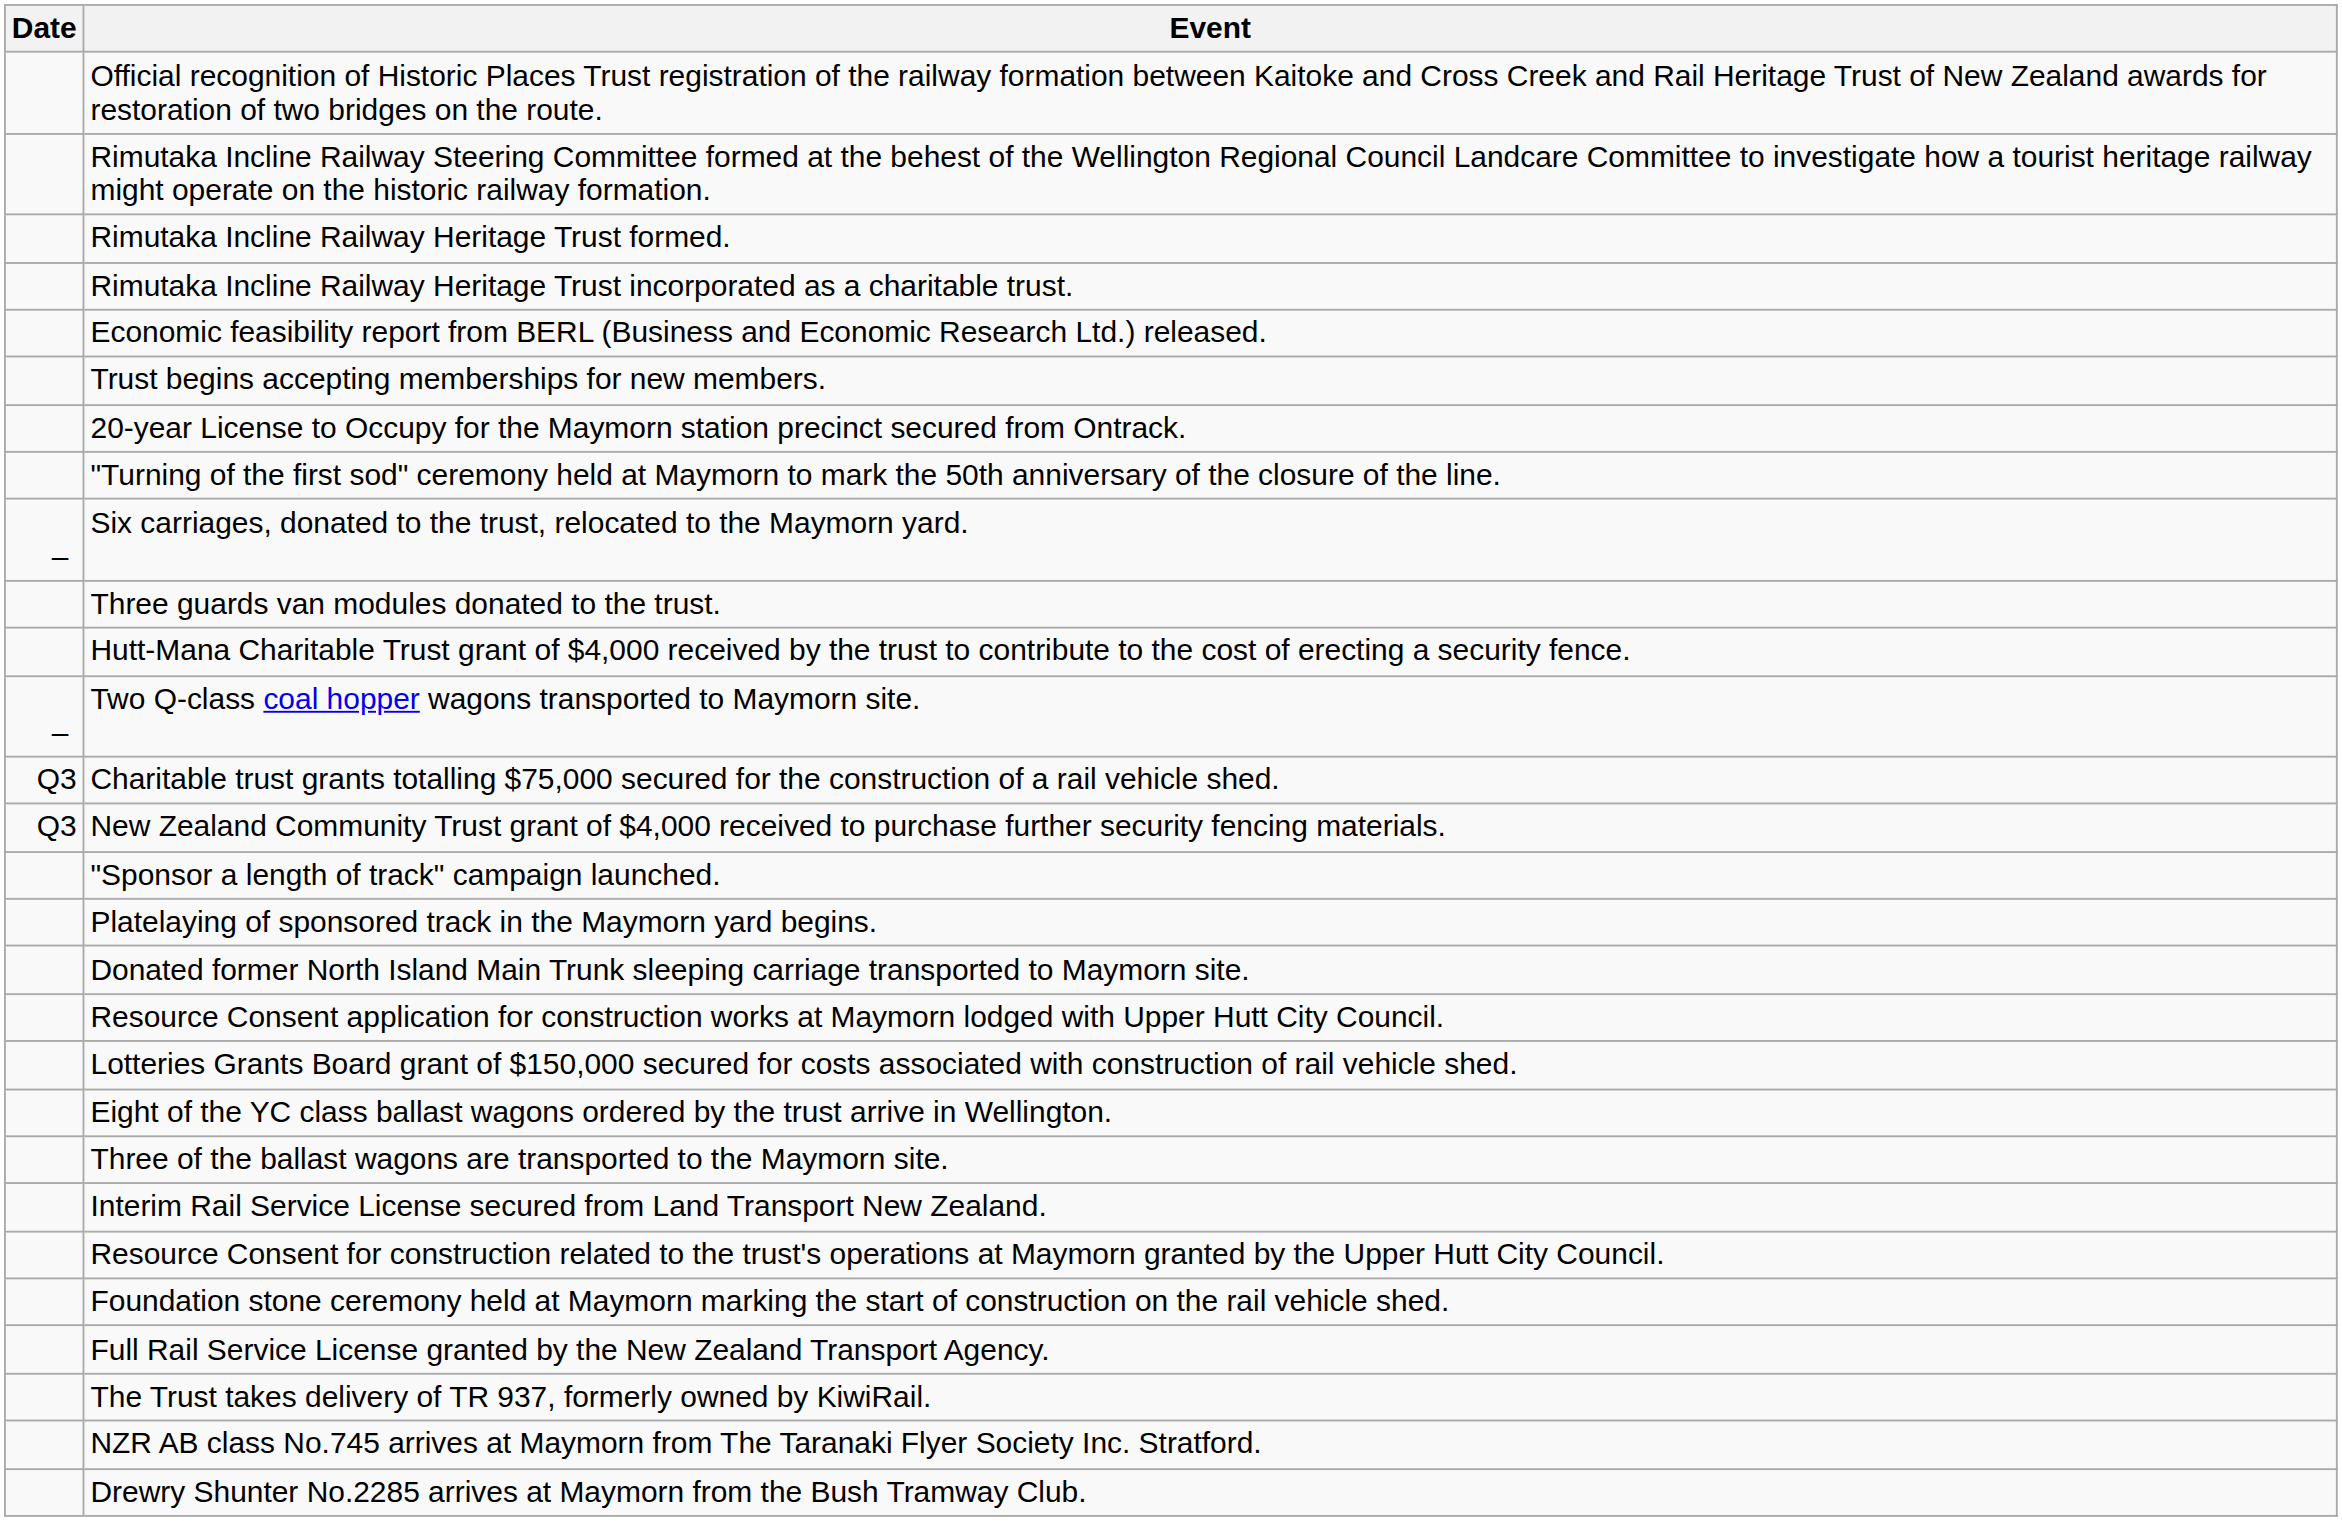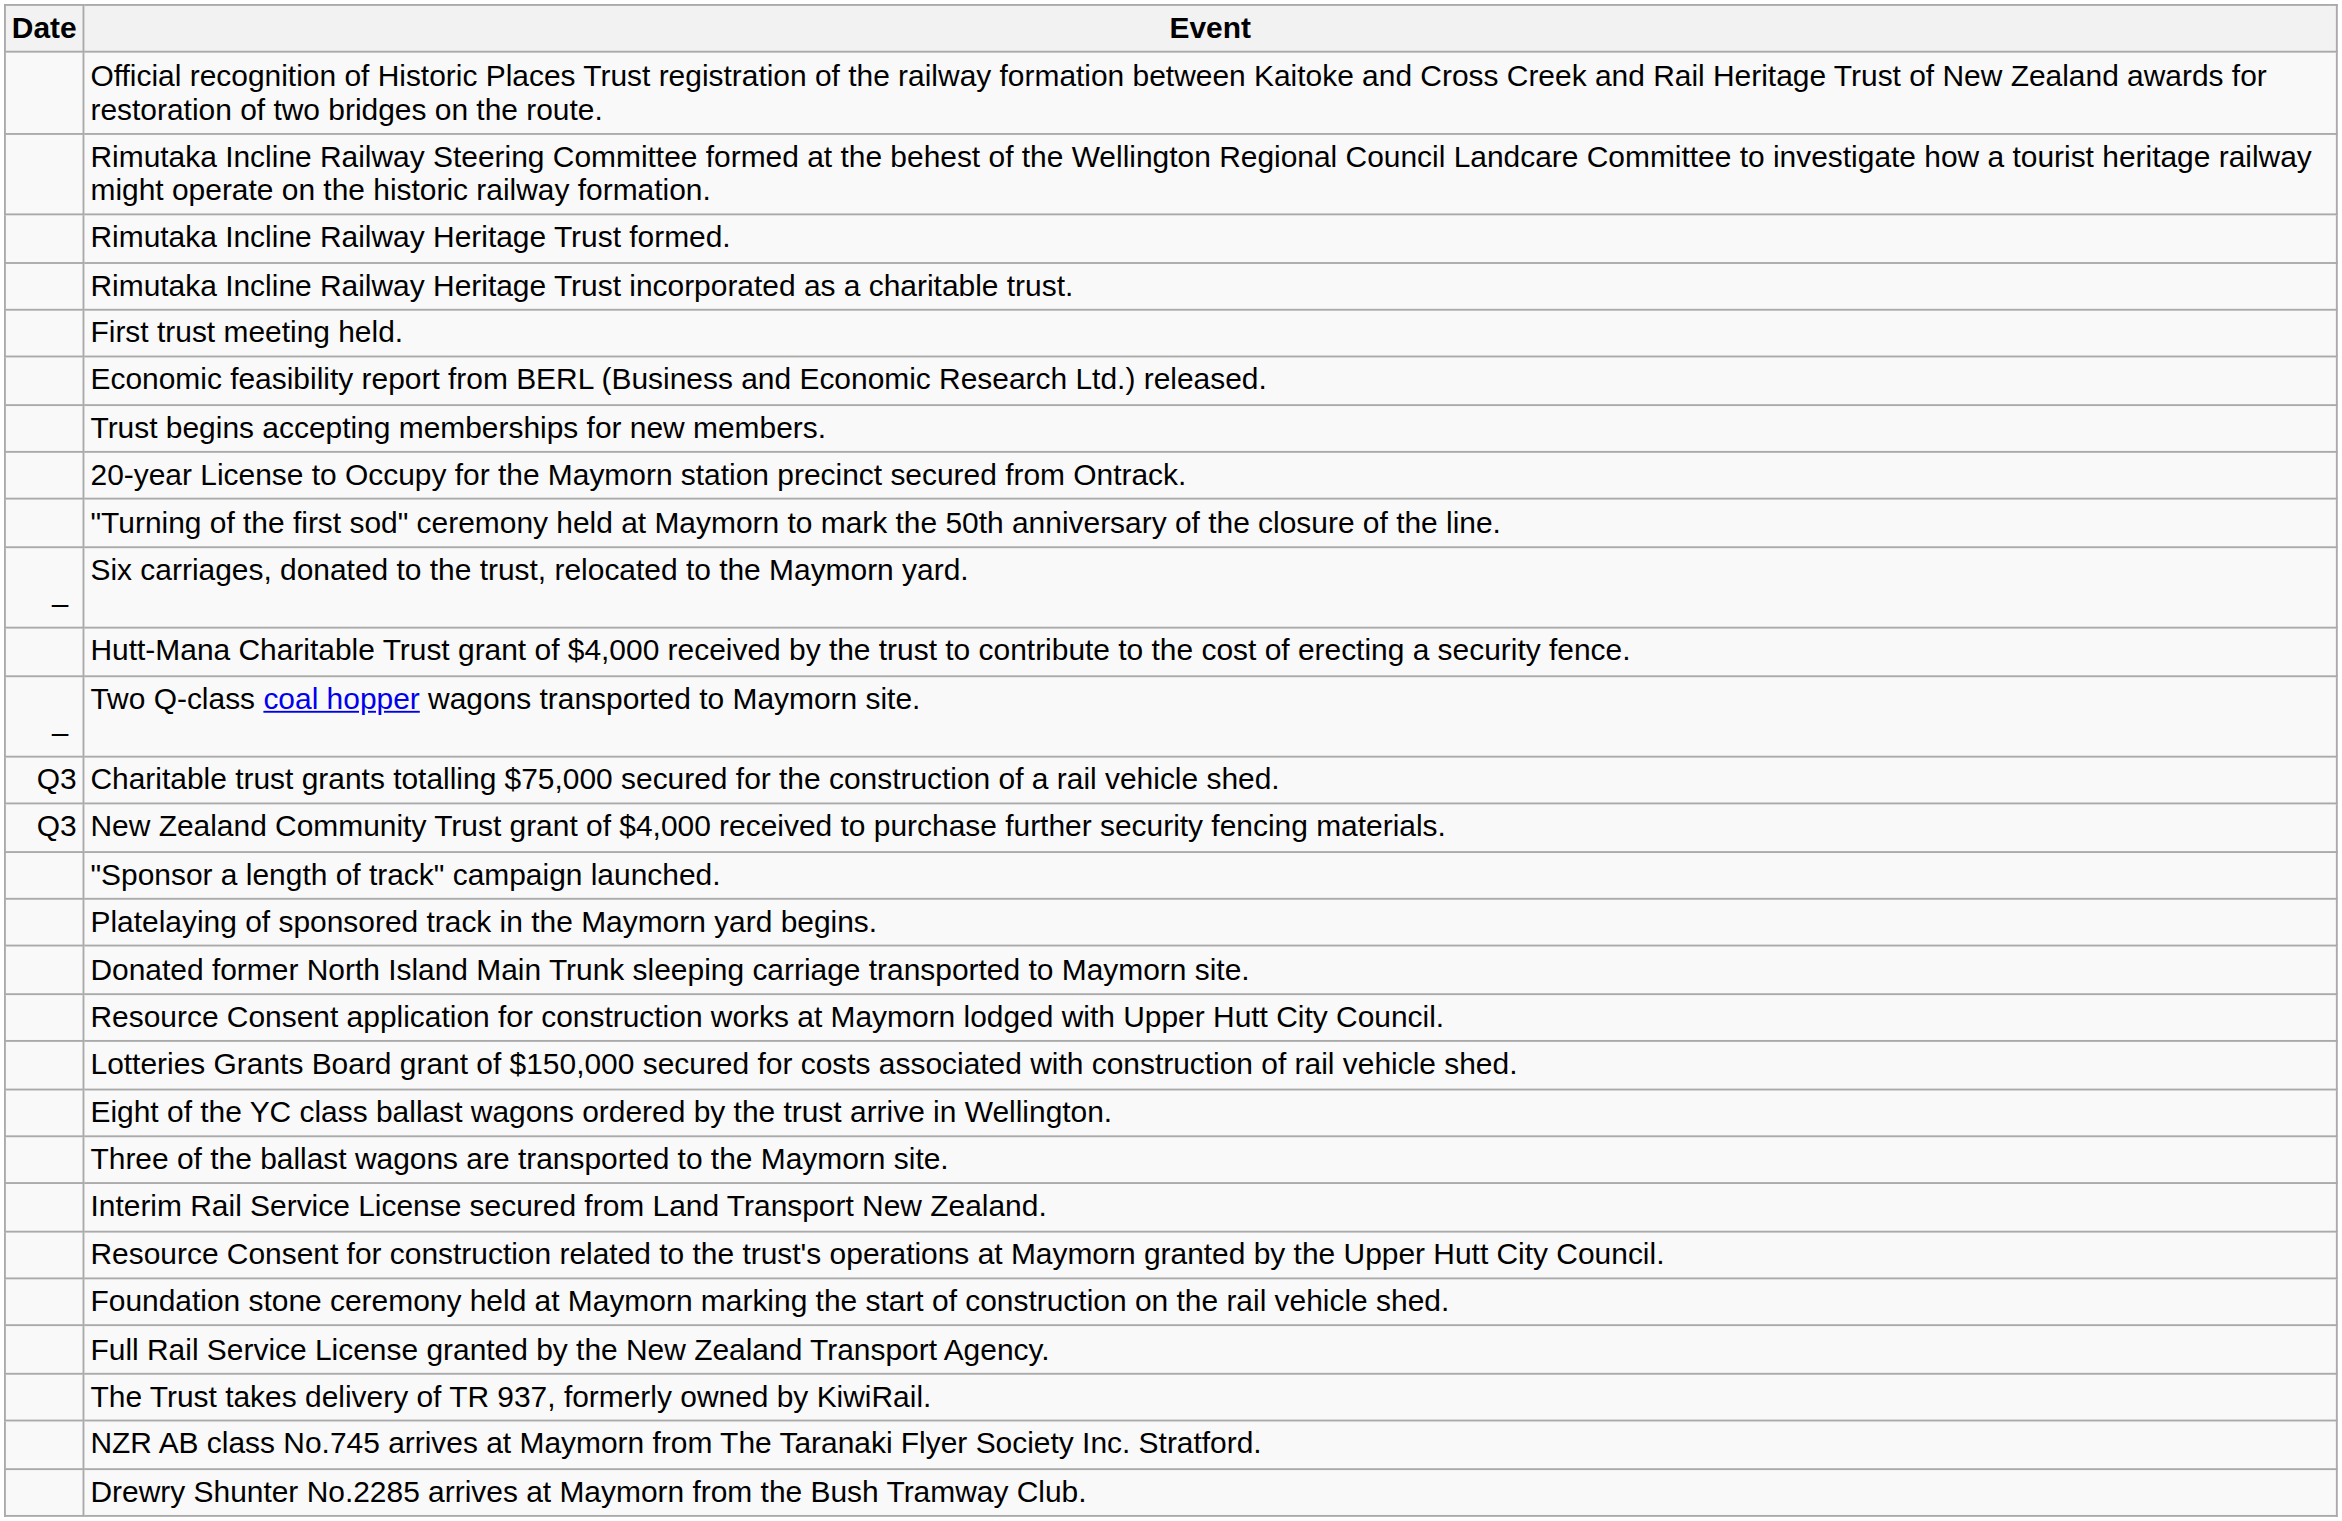+ row: First trust meeting held.
- row: Three guards van modules donated to the trust.
